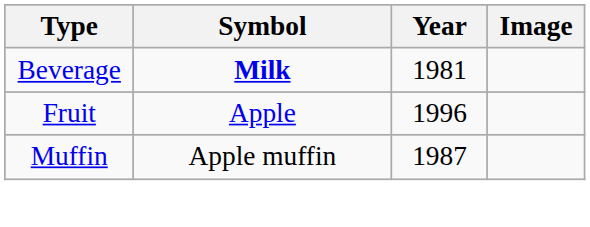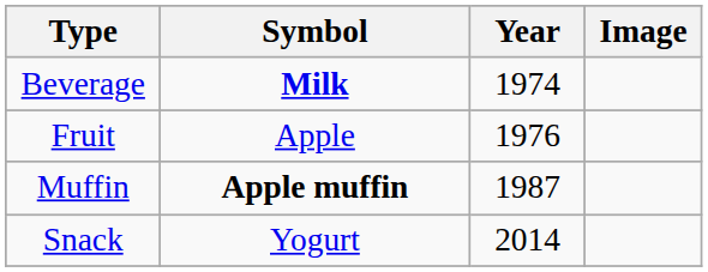Beverage | Year: 1981 -> 1974
Fruit | Year: 1996 -> 1976
Muffin | Symbol: normal -> bold
+ row: Snack | Yogurt | 2014
